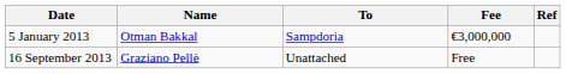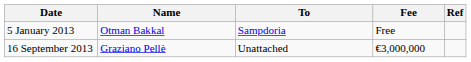5 January 2013 | Fee: €3,000,000 -> Free
16 September 2013 | Fee: Free -> €3,000,000
